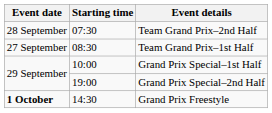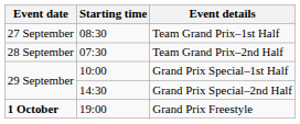rows swapped: Team Grand Prix–1st Half <-> Team Grand Prix–2nd Half
Grand Prix Special–2nd Half | Starting time: 19:00 -> 14:30
Grand Prix Freestyle | Starting time: 14:30 -> 19:00
